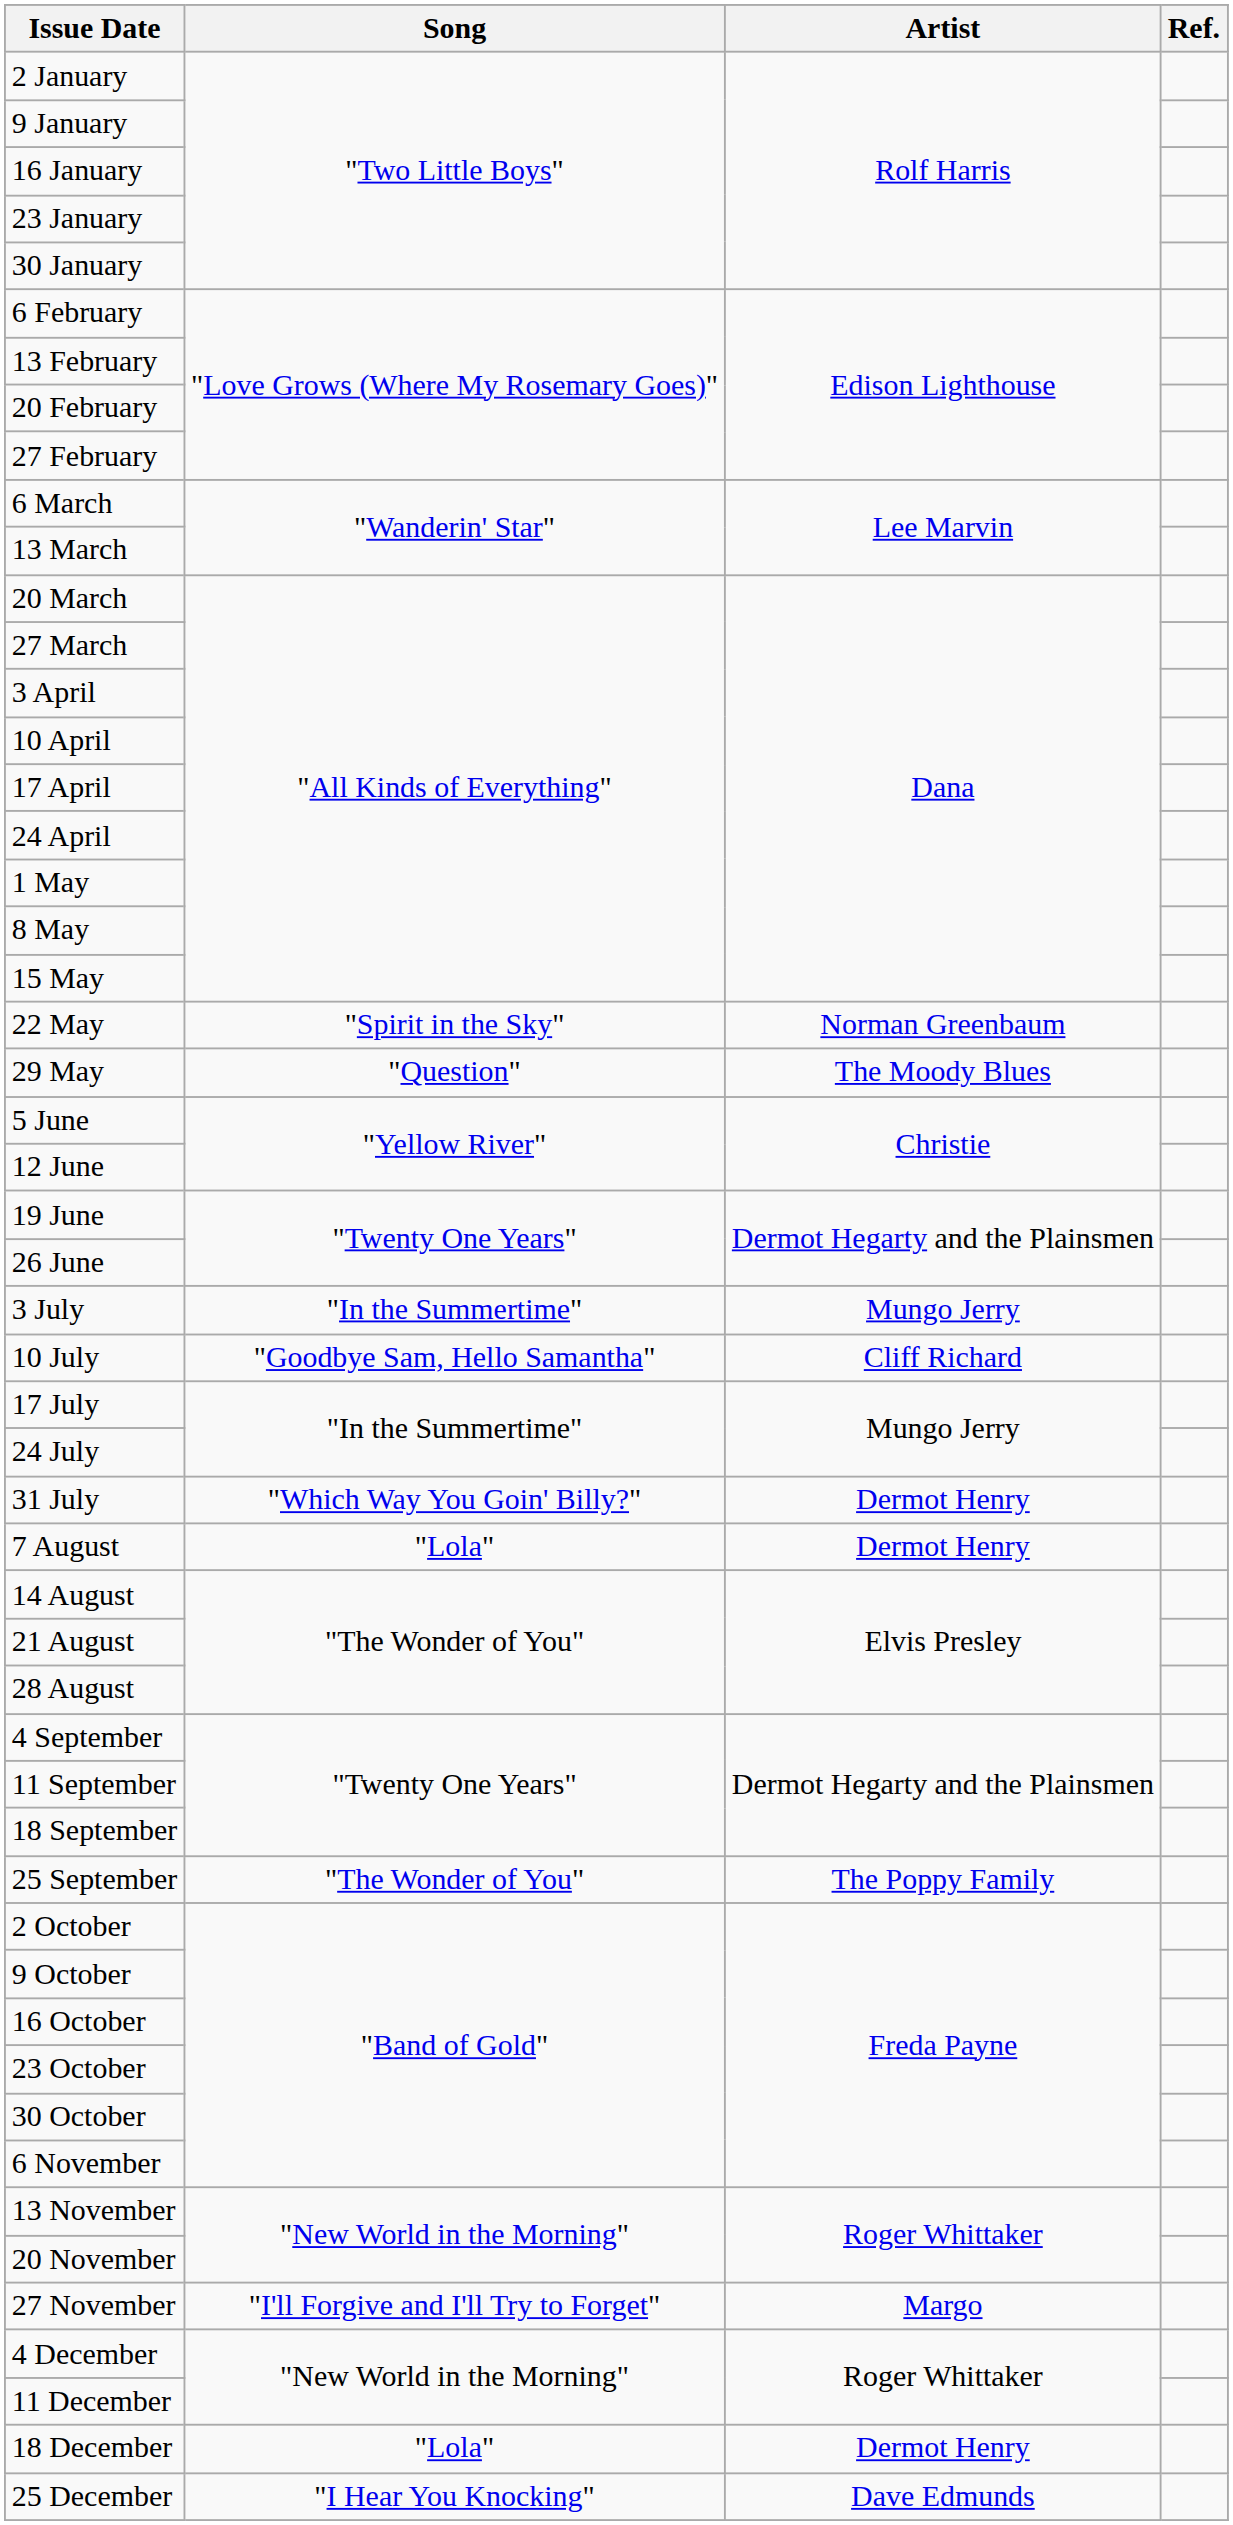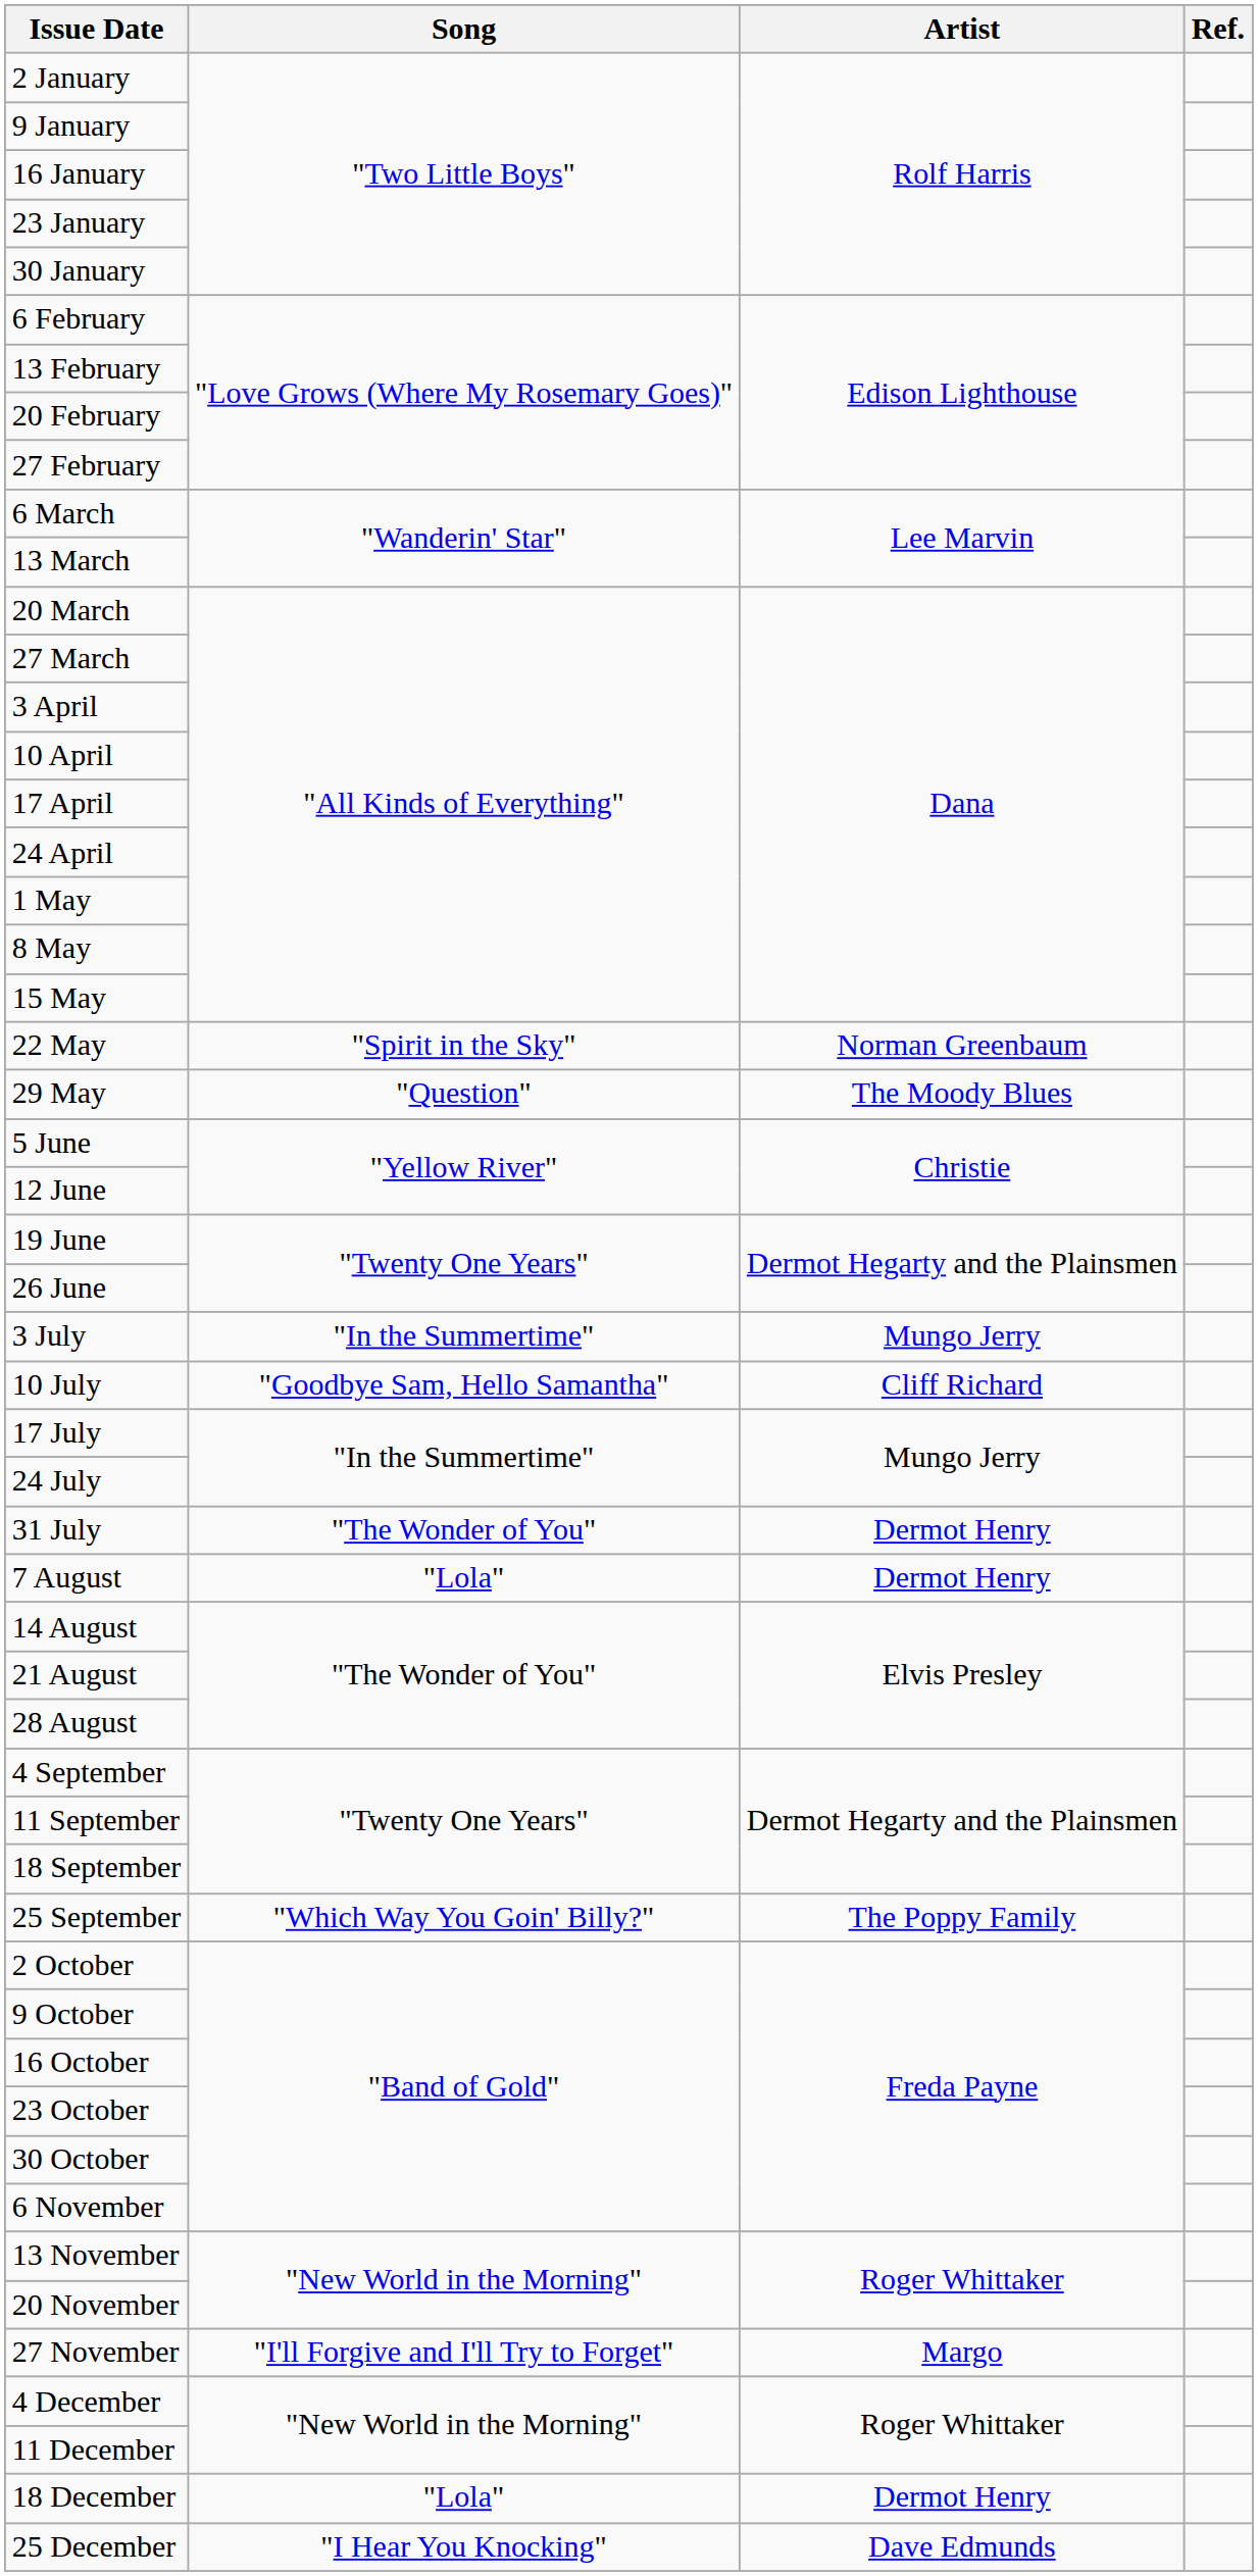31 July | Song: "Which Way You Goin' Billy?" -> "The Wonder of You"
25 September | Song: "The Wonder of You" -> "Which Way You Goin' Billy?"
